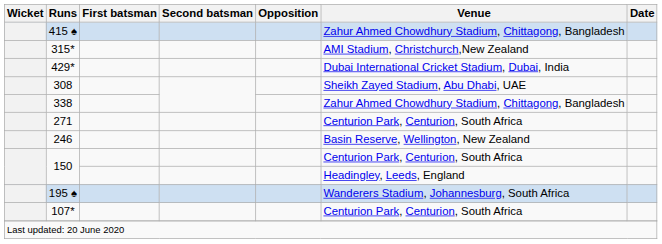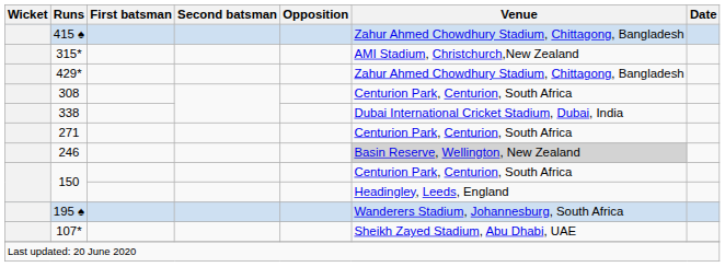429* | Venue: Dubai International Cricket Stadium, Dubai, India -> Zahur Ahmed Chowdhury Stadium, Chittagong, Bangladesh
308 | Venue: Sheikh Zayed Stadium, Abu Dhabi, UAE -> Centurion Park, Centurion, South Africa
338 | Venue: Zahur Ahmed Chowdhury Stadium, Chittagong, Bangladesh -> Dubai International Cricket Stadium, Dubai, India
246 | Venue: no background -> lightgrey background
107* | Venue: Centurion Park, Centurion, South Africa -> Sheikh Zayed Stadium, Abu Dhabi, UAE
